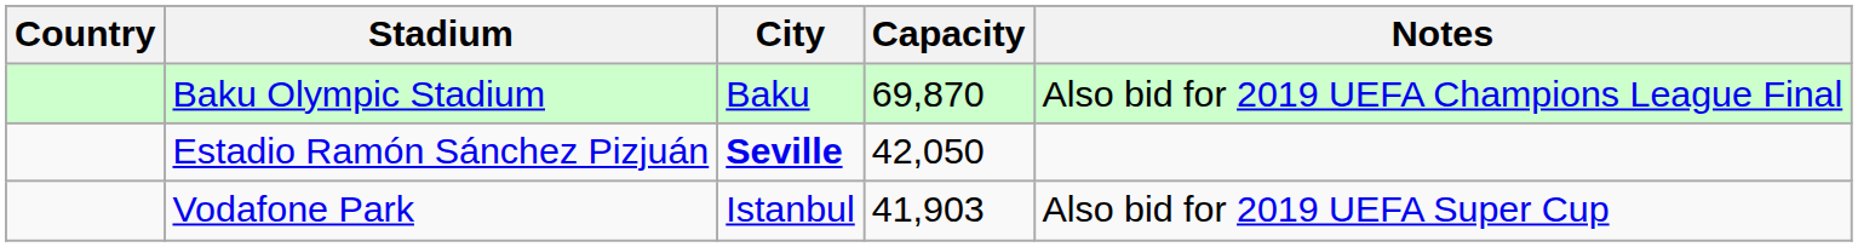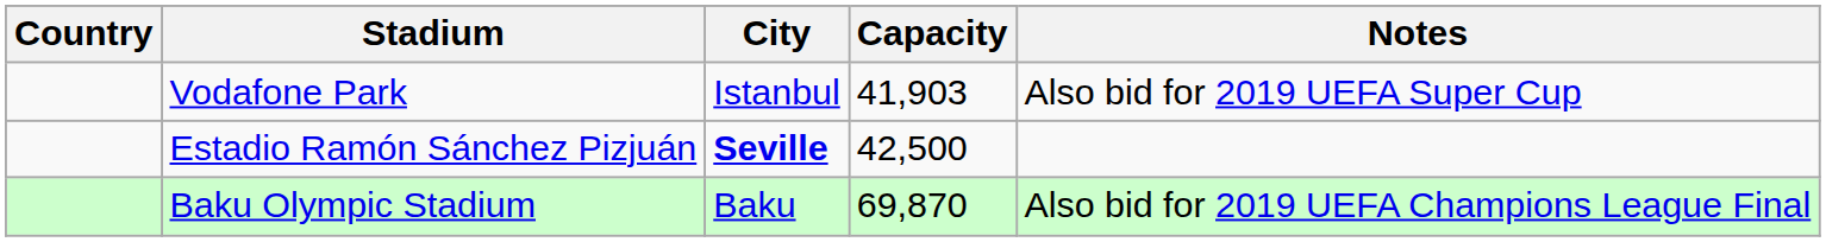rows swapped: Baku Olympic Stadium <-> Vodafone Park
Estadio Ramón Sánchez Pizjuán | Capacity: 42,050 -> 42,500
